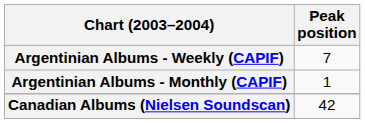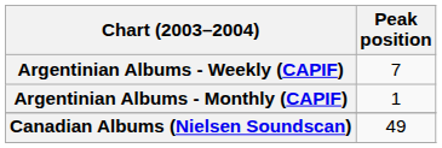Canadian Albums (Nielsen Soundscan) | Peak position: 42 -> 49
